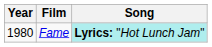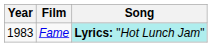Fame | Year: 1980 -> 1983
